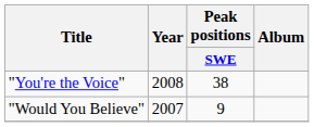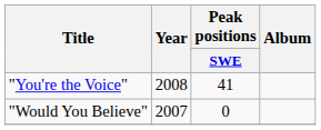"You're the Voice" | Peak positions / SWE: 38 -> 41
"Would You Believe" | Peak positions / SWE: 9 -> 0
